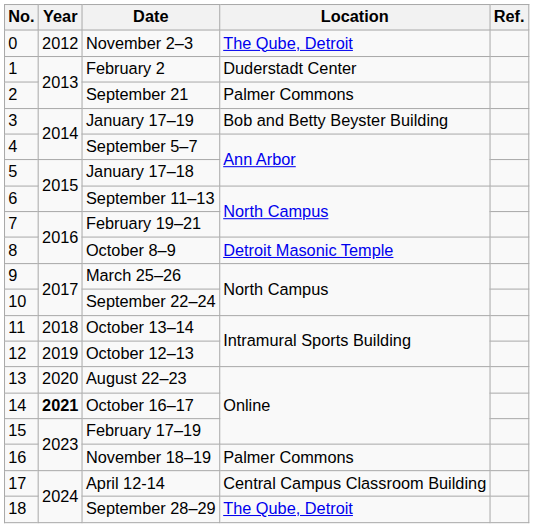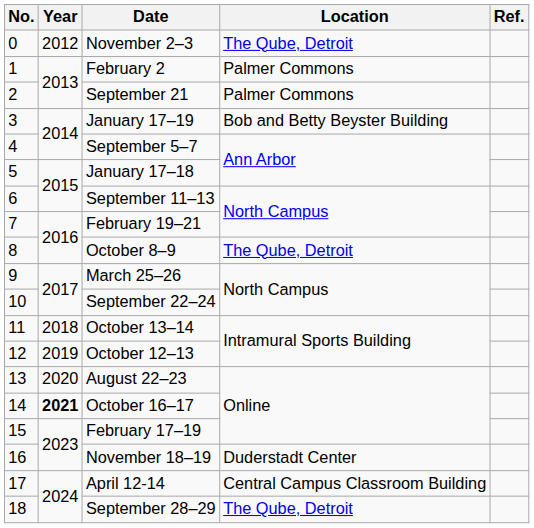February 2 | Location: Duderstadt Center -> Palmer Commons
October 8–9 | Location: Detroit Masonic Temple -> The Qube, Detroit
November 18–19 | Location: Palmer Commons -> Duderstadt Center
